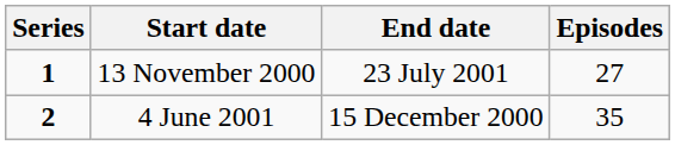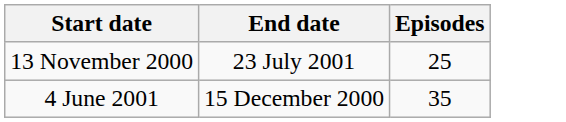- column: Series | 1 | 2
13 November 2000 | Episodes: 27 -> 25
